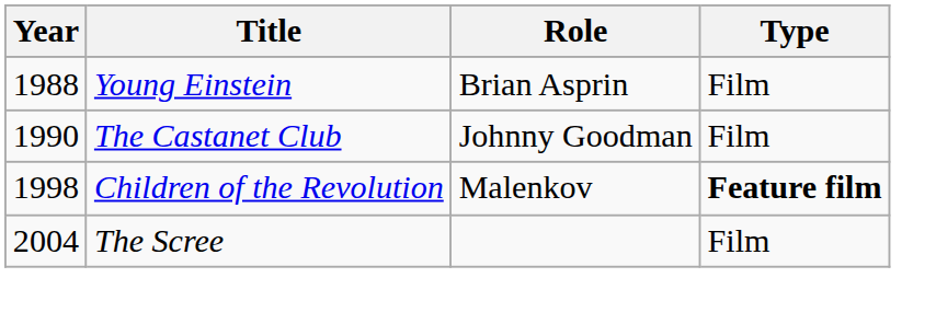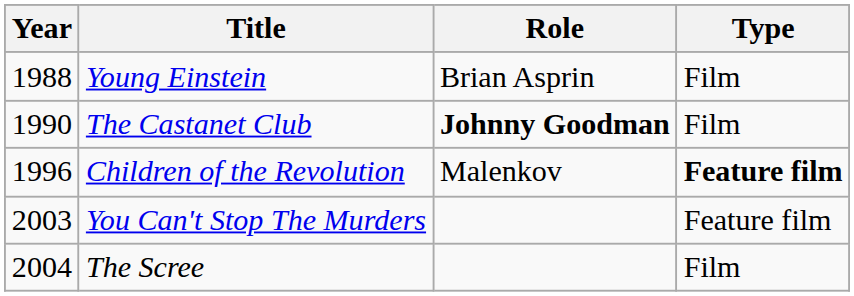The Castanet Club | Role: normal -> bold
Children of the Revolution | Year: 1998 -> 1996
+ row: 2003 | You Can't Stop The Murders | Feature film
